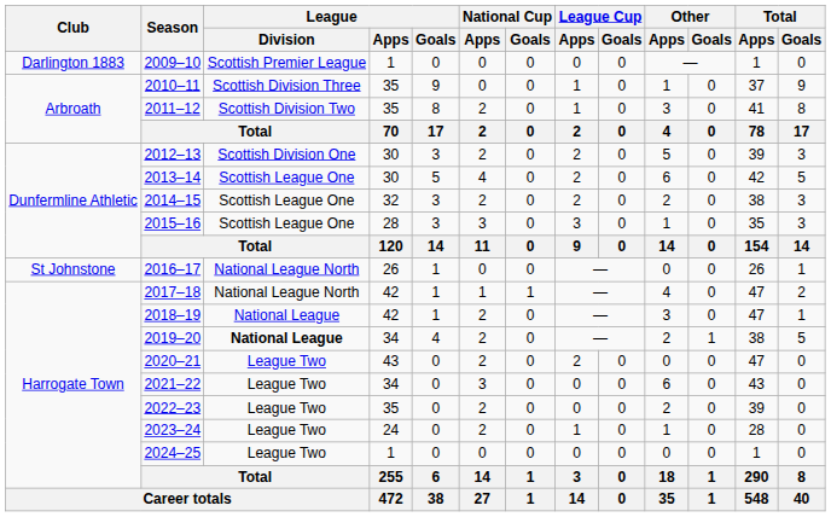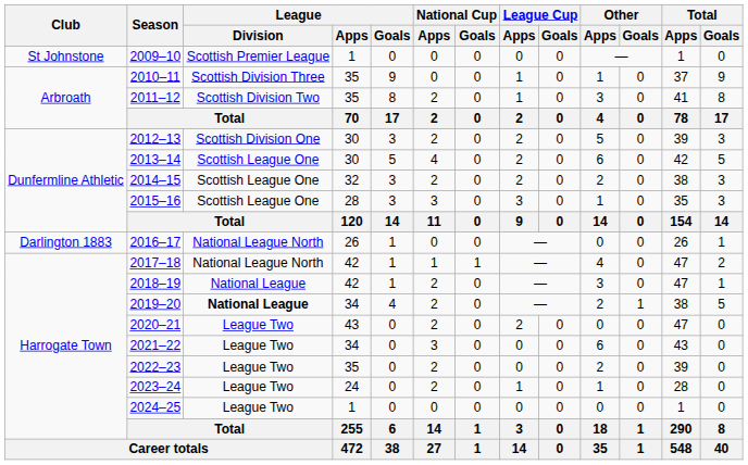2009–10 | Club: Darlington 1883 -> St Johnstone
2016–17 | Club: St Johnstone -> Darlington 1883
